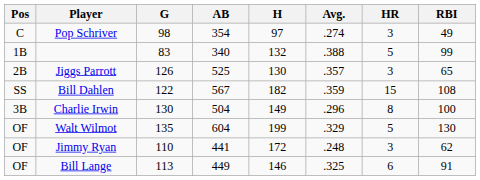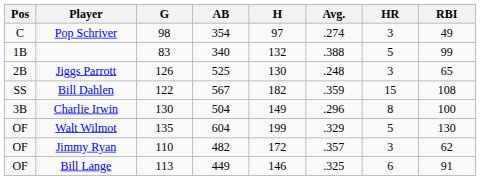Jiggs Parrott | Avg.: .357 -> .248
Jimmy Ryan | AB: 441 -> 482
Jimmy Ryan | Avg.: .248 -> .357
